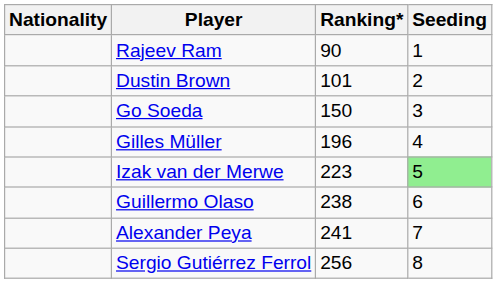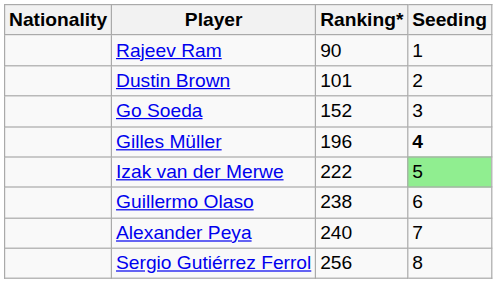Go Soeda | Ranking*: 150 -> 152
Gilles Müller | Seeding: normal -> bold
Izak van der Merwe | Ranking*: 223 -> 222
Alexander Peya | Ranking*: 241 -> 240
